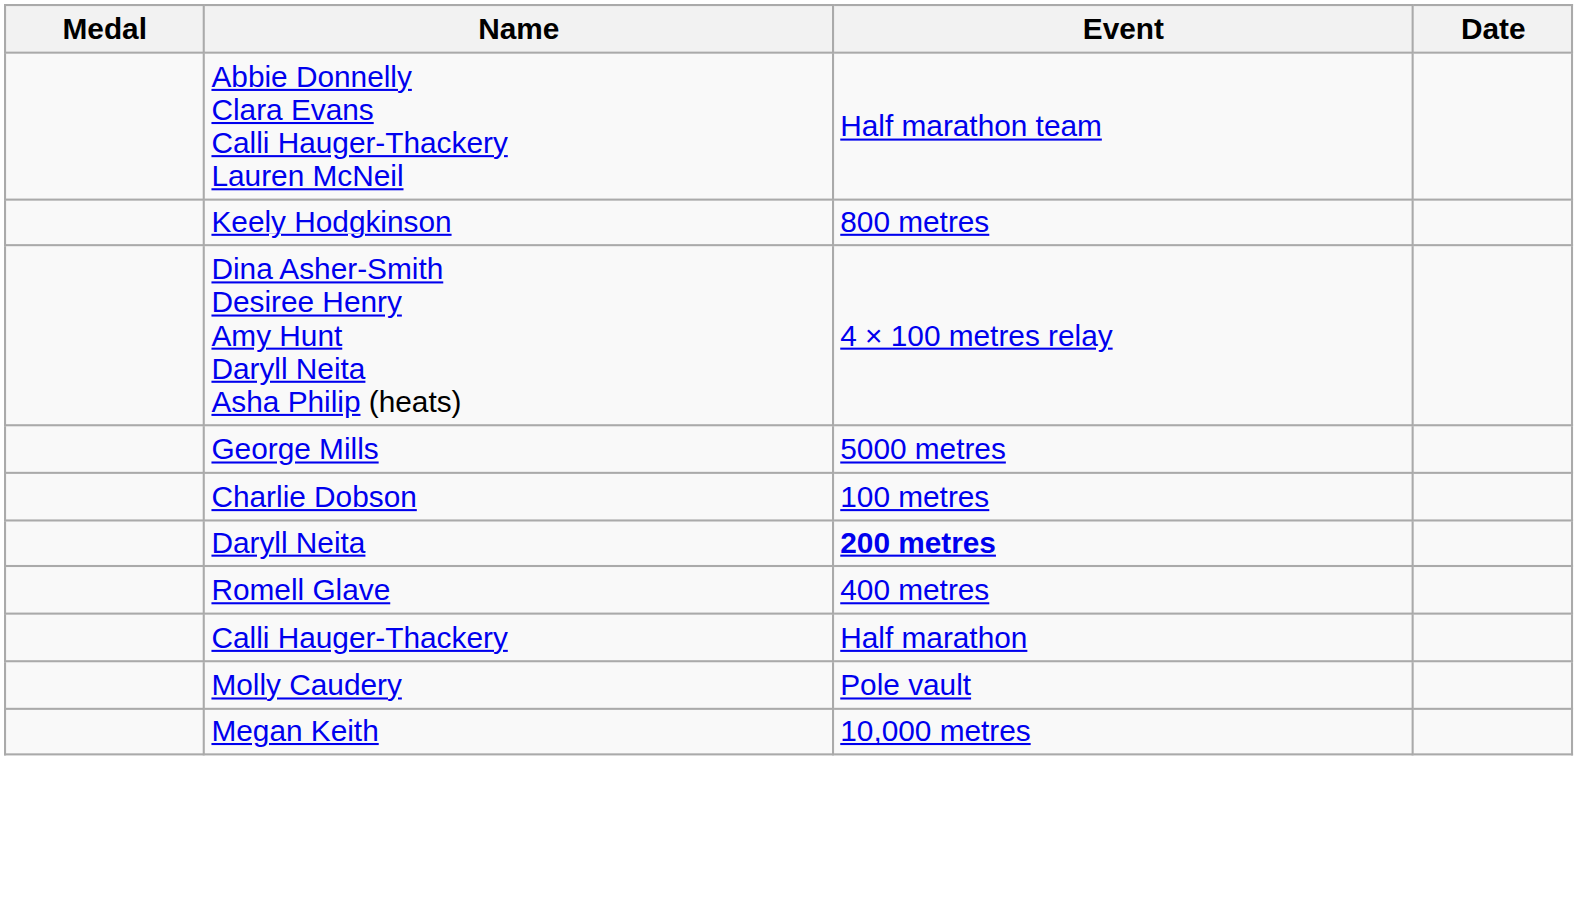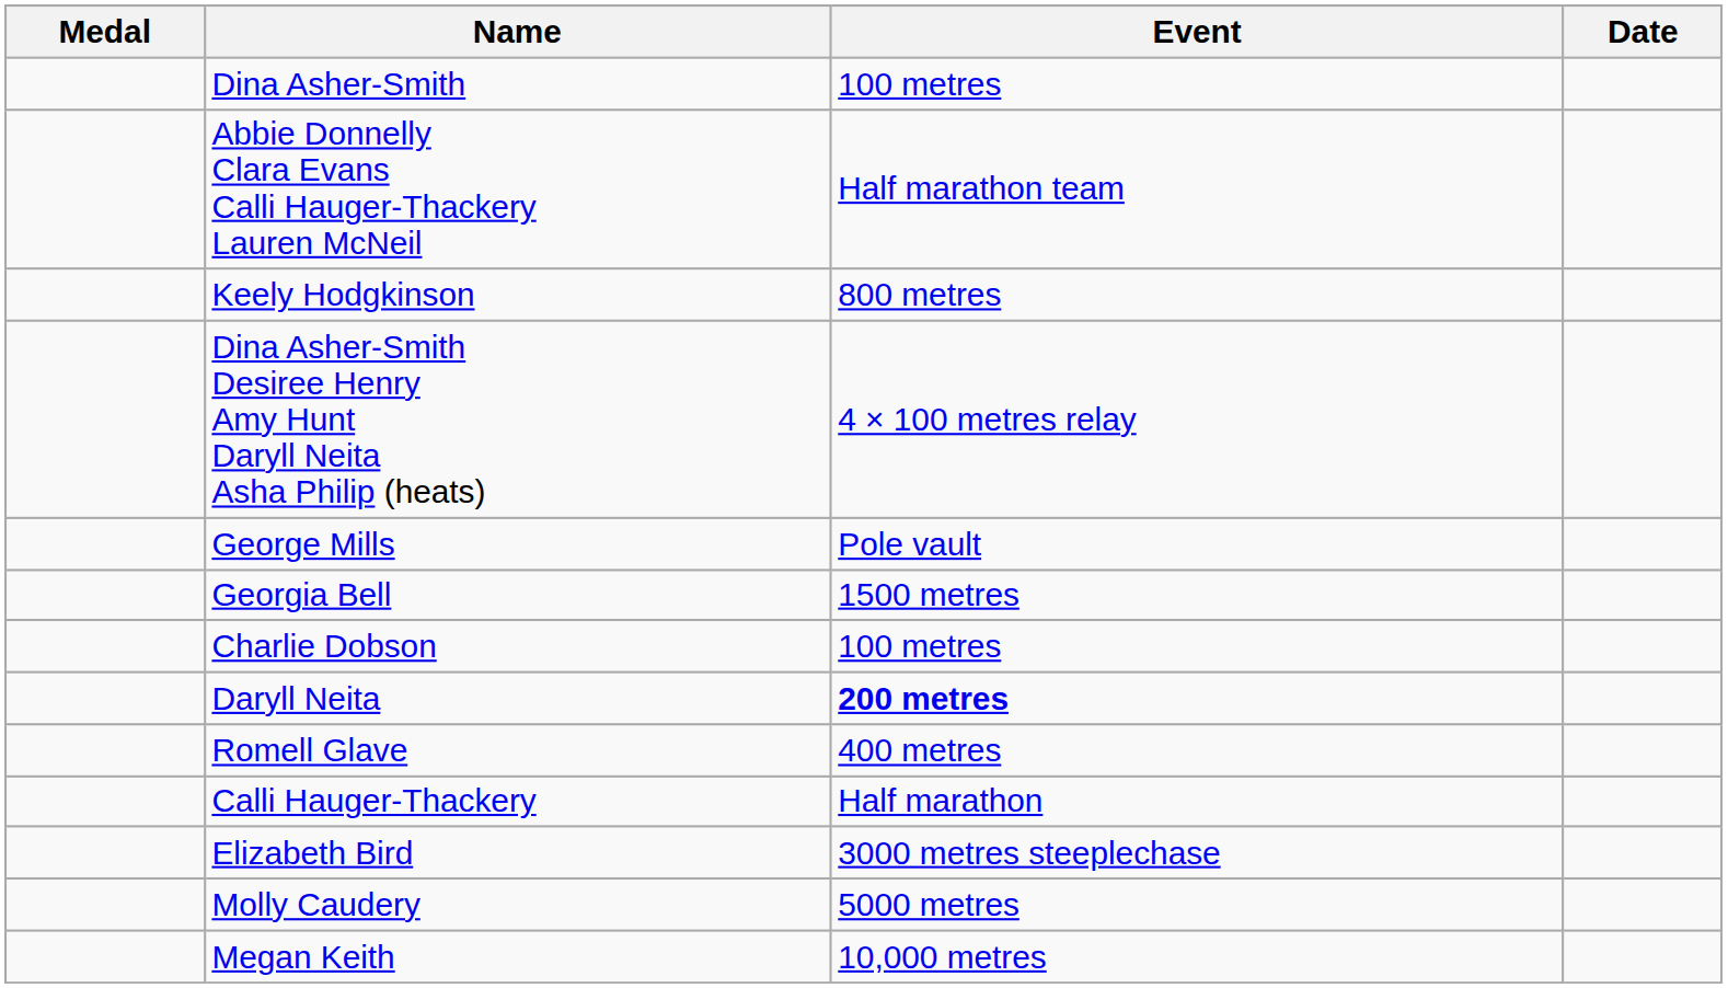+ row: Dina Asher-Smith | 100 metres
George Mills | Event: 5000 metres -> Pole vault
+ row: Georgia Bell | 1500 metres
+ row: Elizabeth Bird | 3000 metres steeplechase
Molly Caudery | Event: Pole vault -> 5000 metres
